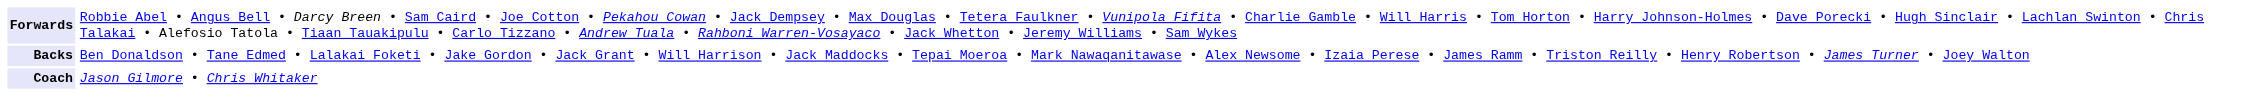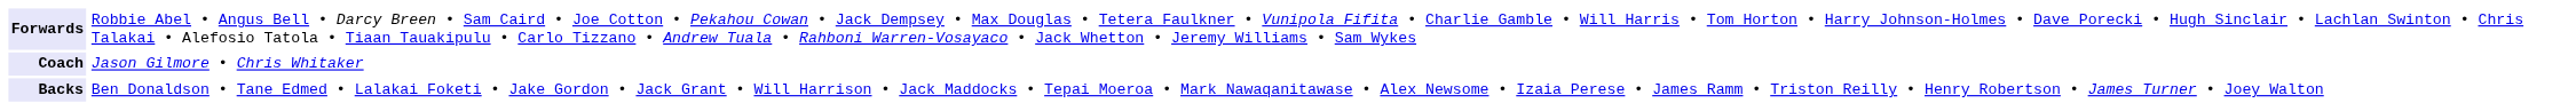rows swapped: Backs <-> Coach
